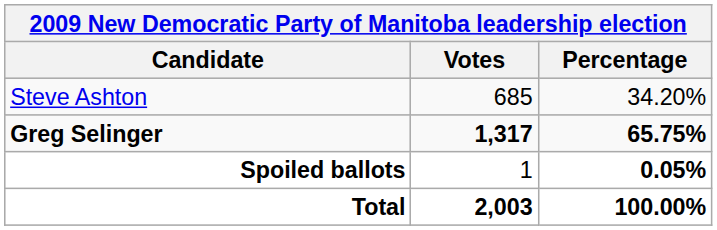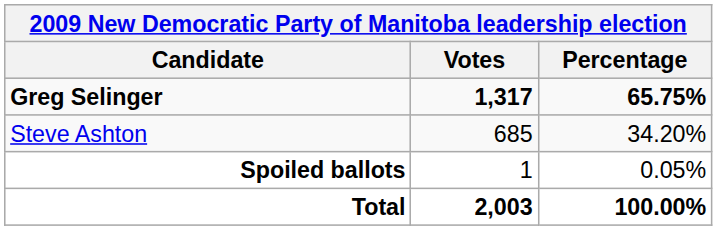rows swapped: Greg Selinger <-> Steve Ashton
Spoiled ballots | Percentage: bold -> normal
